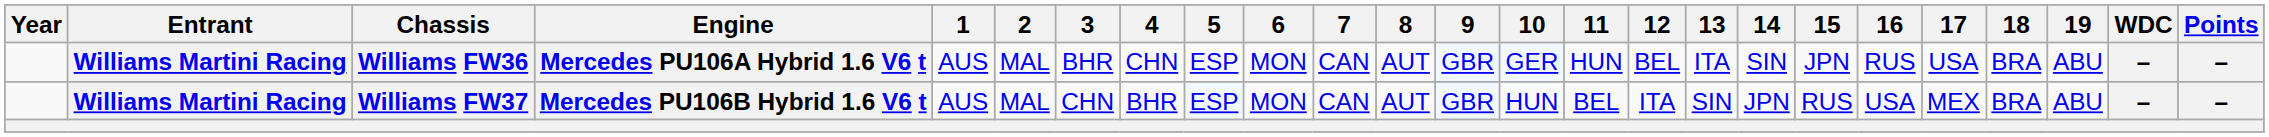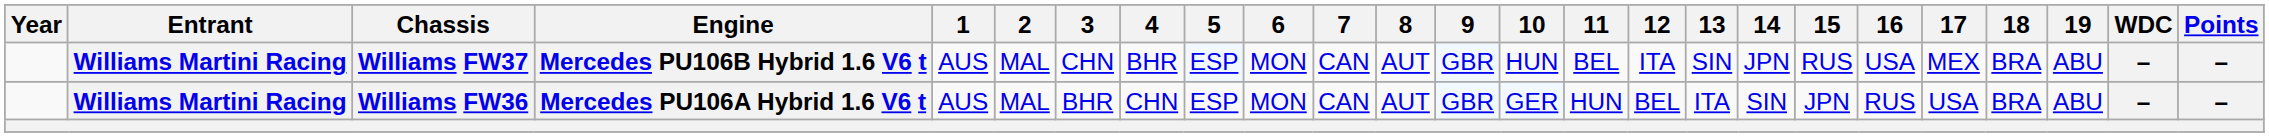rows swapped: Williams FW36 <-> Williams FW37
